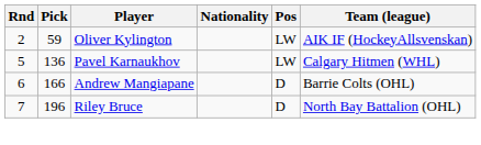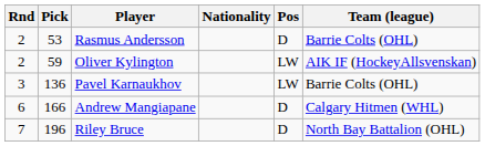+ row: 2 | 53 | Rasmus Andersson | D | Barrie Colts (OHL)
Pavel Karnaukhov | Rnd: 5 -> 3
Pavel Karnaukhov | Team (league): Calgary Hitmen (WHL) -> Barrie Colts (OHL)
Andrew Mangiapane | Team (league): Barrie Colts (OHL) -> Calgary Hitmen (WHL)
